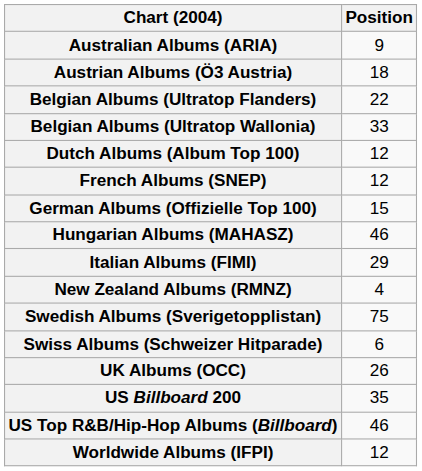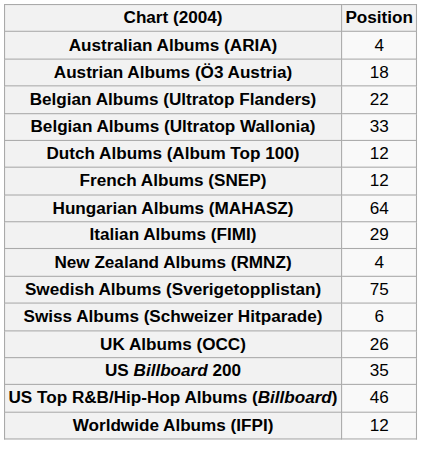Australian Albums (ARIA) | Position: 9 -> 4
- row: German Albums (Offizielle Top 100) | 15
Hungarian Albums (MAHASZ) | Position: 46 -> 64
